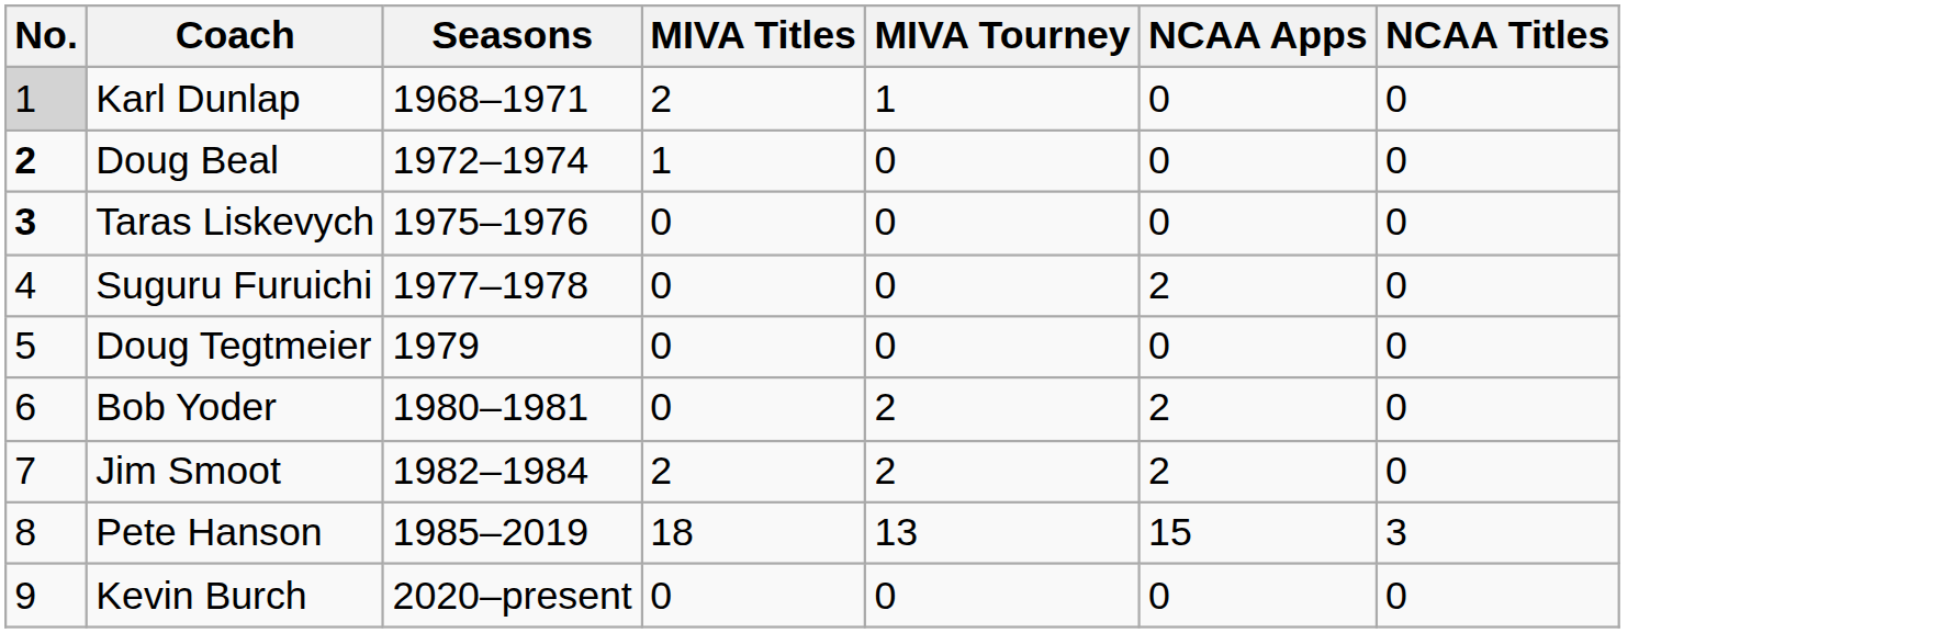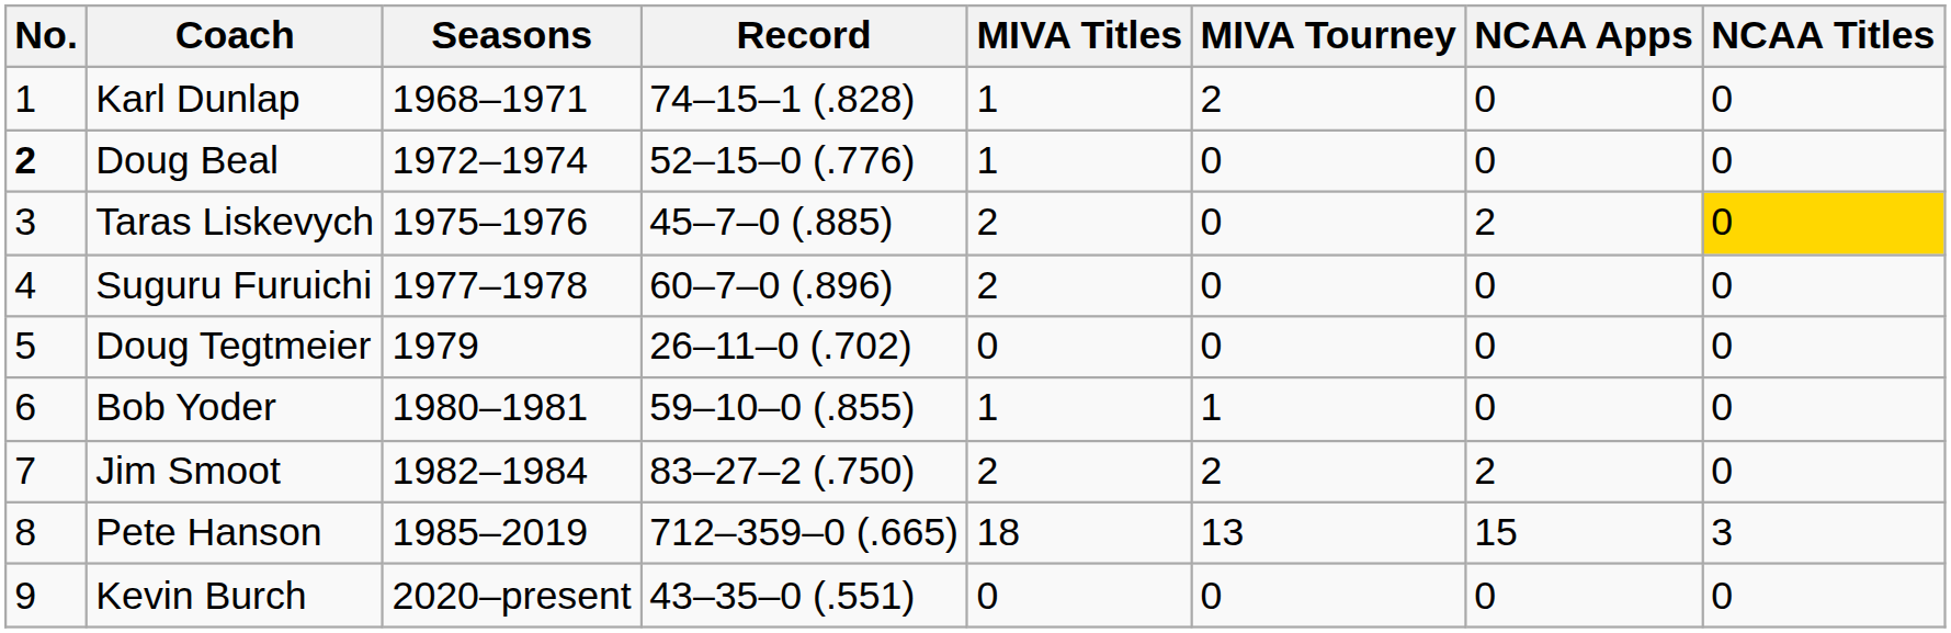+ column: Record | 74–15–1 (.828) | 52–15–0 (.776) | 45–7–0 (.885) | 60–7–0 (.896) | 26–11–0 (.702) | 59–10–0 (.855) | 83–27–2 (.750) | 712–359–0 (.665) | 43–35–0 (.551)
Karl Dunlap | No.: lightgrey background -> no background
Karl Dunlap | MIVA Titles: 2 -> 1
Karl Dunlap | MIVA Tourney: 1 -> 2
Taras Liskevych | No.: bold -> normal
Taras Liskevych | MIVA Titles: 0 -> 2
Taras Liskevych | NCAA Apps: 0 -> 2
Taras Liskevych | NCAA Titles: no background -> gold background
Suguru Furuichi | MIVA Titles: 0 -> 2
Suguru Furuichi | NCAA Apps: 2 -> 0
Bob Yoder | MIVA Titles: 0 -> 1
Bob Yoder | MIVA Tourney: 2 -> 1
Bob Yoder | NCAA Apps: 2 -> 0
